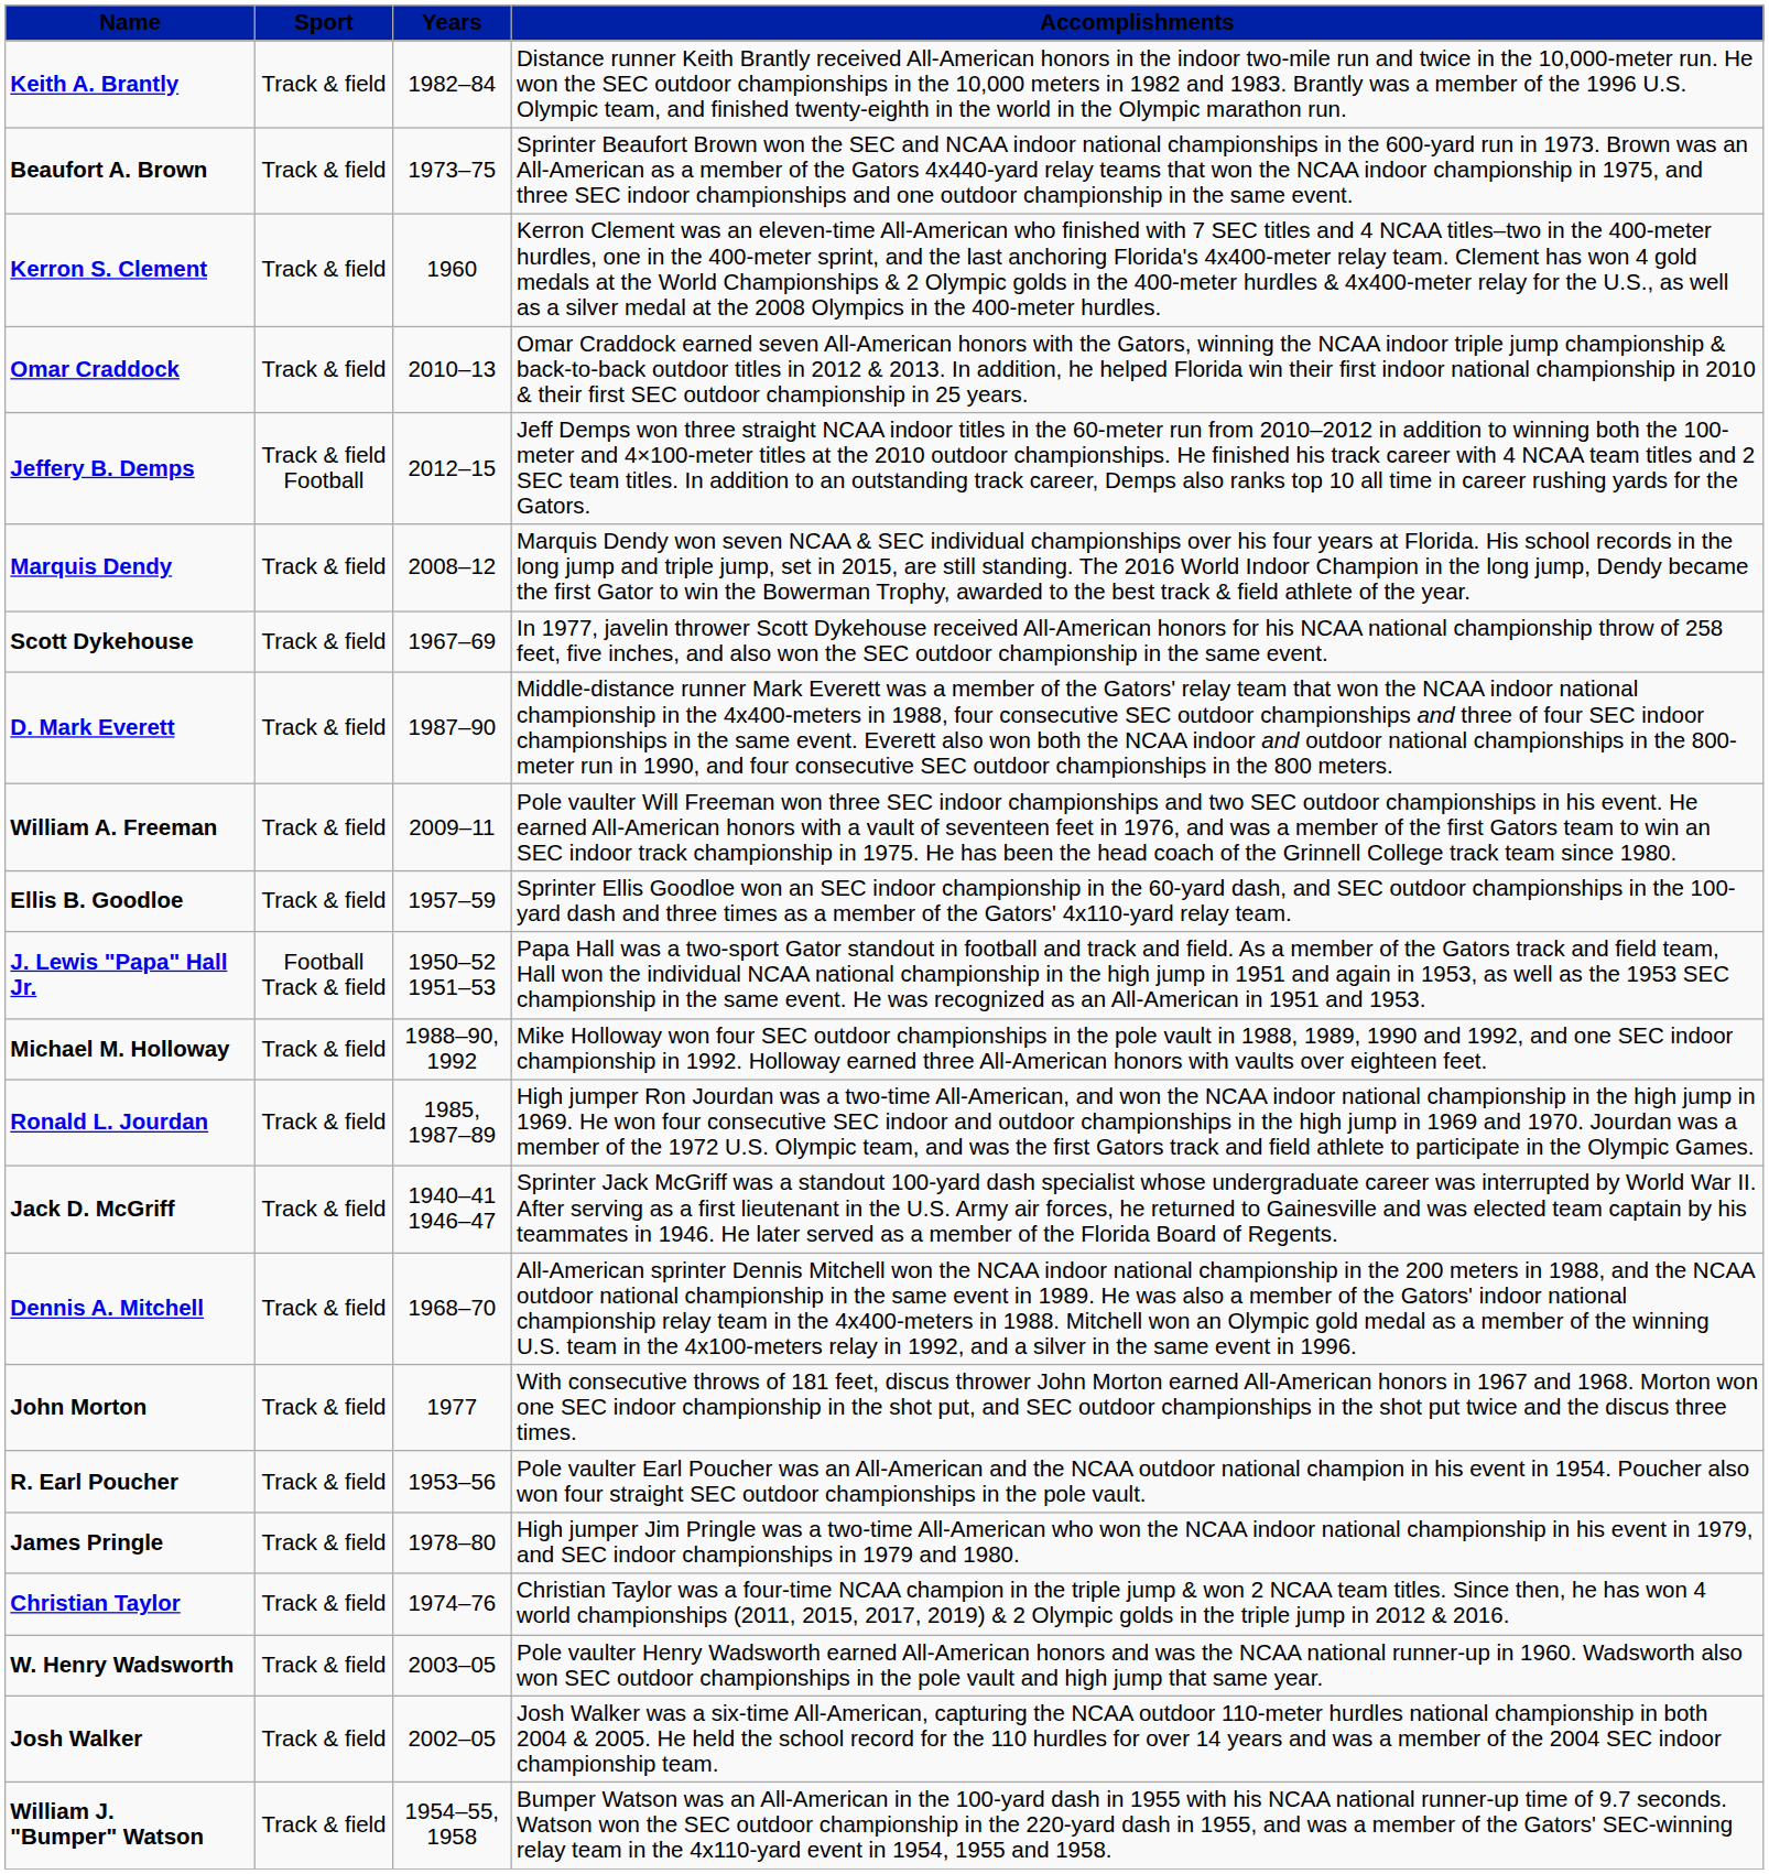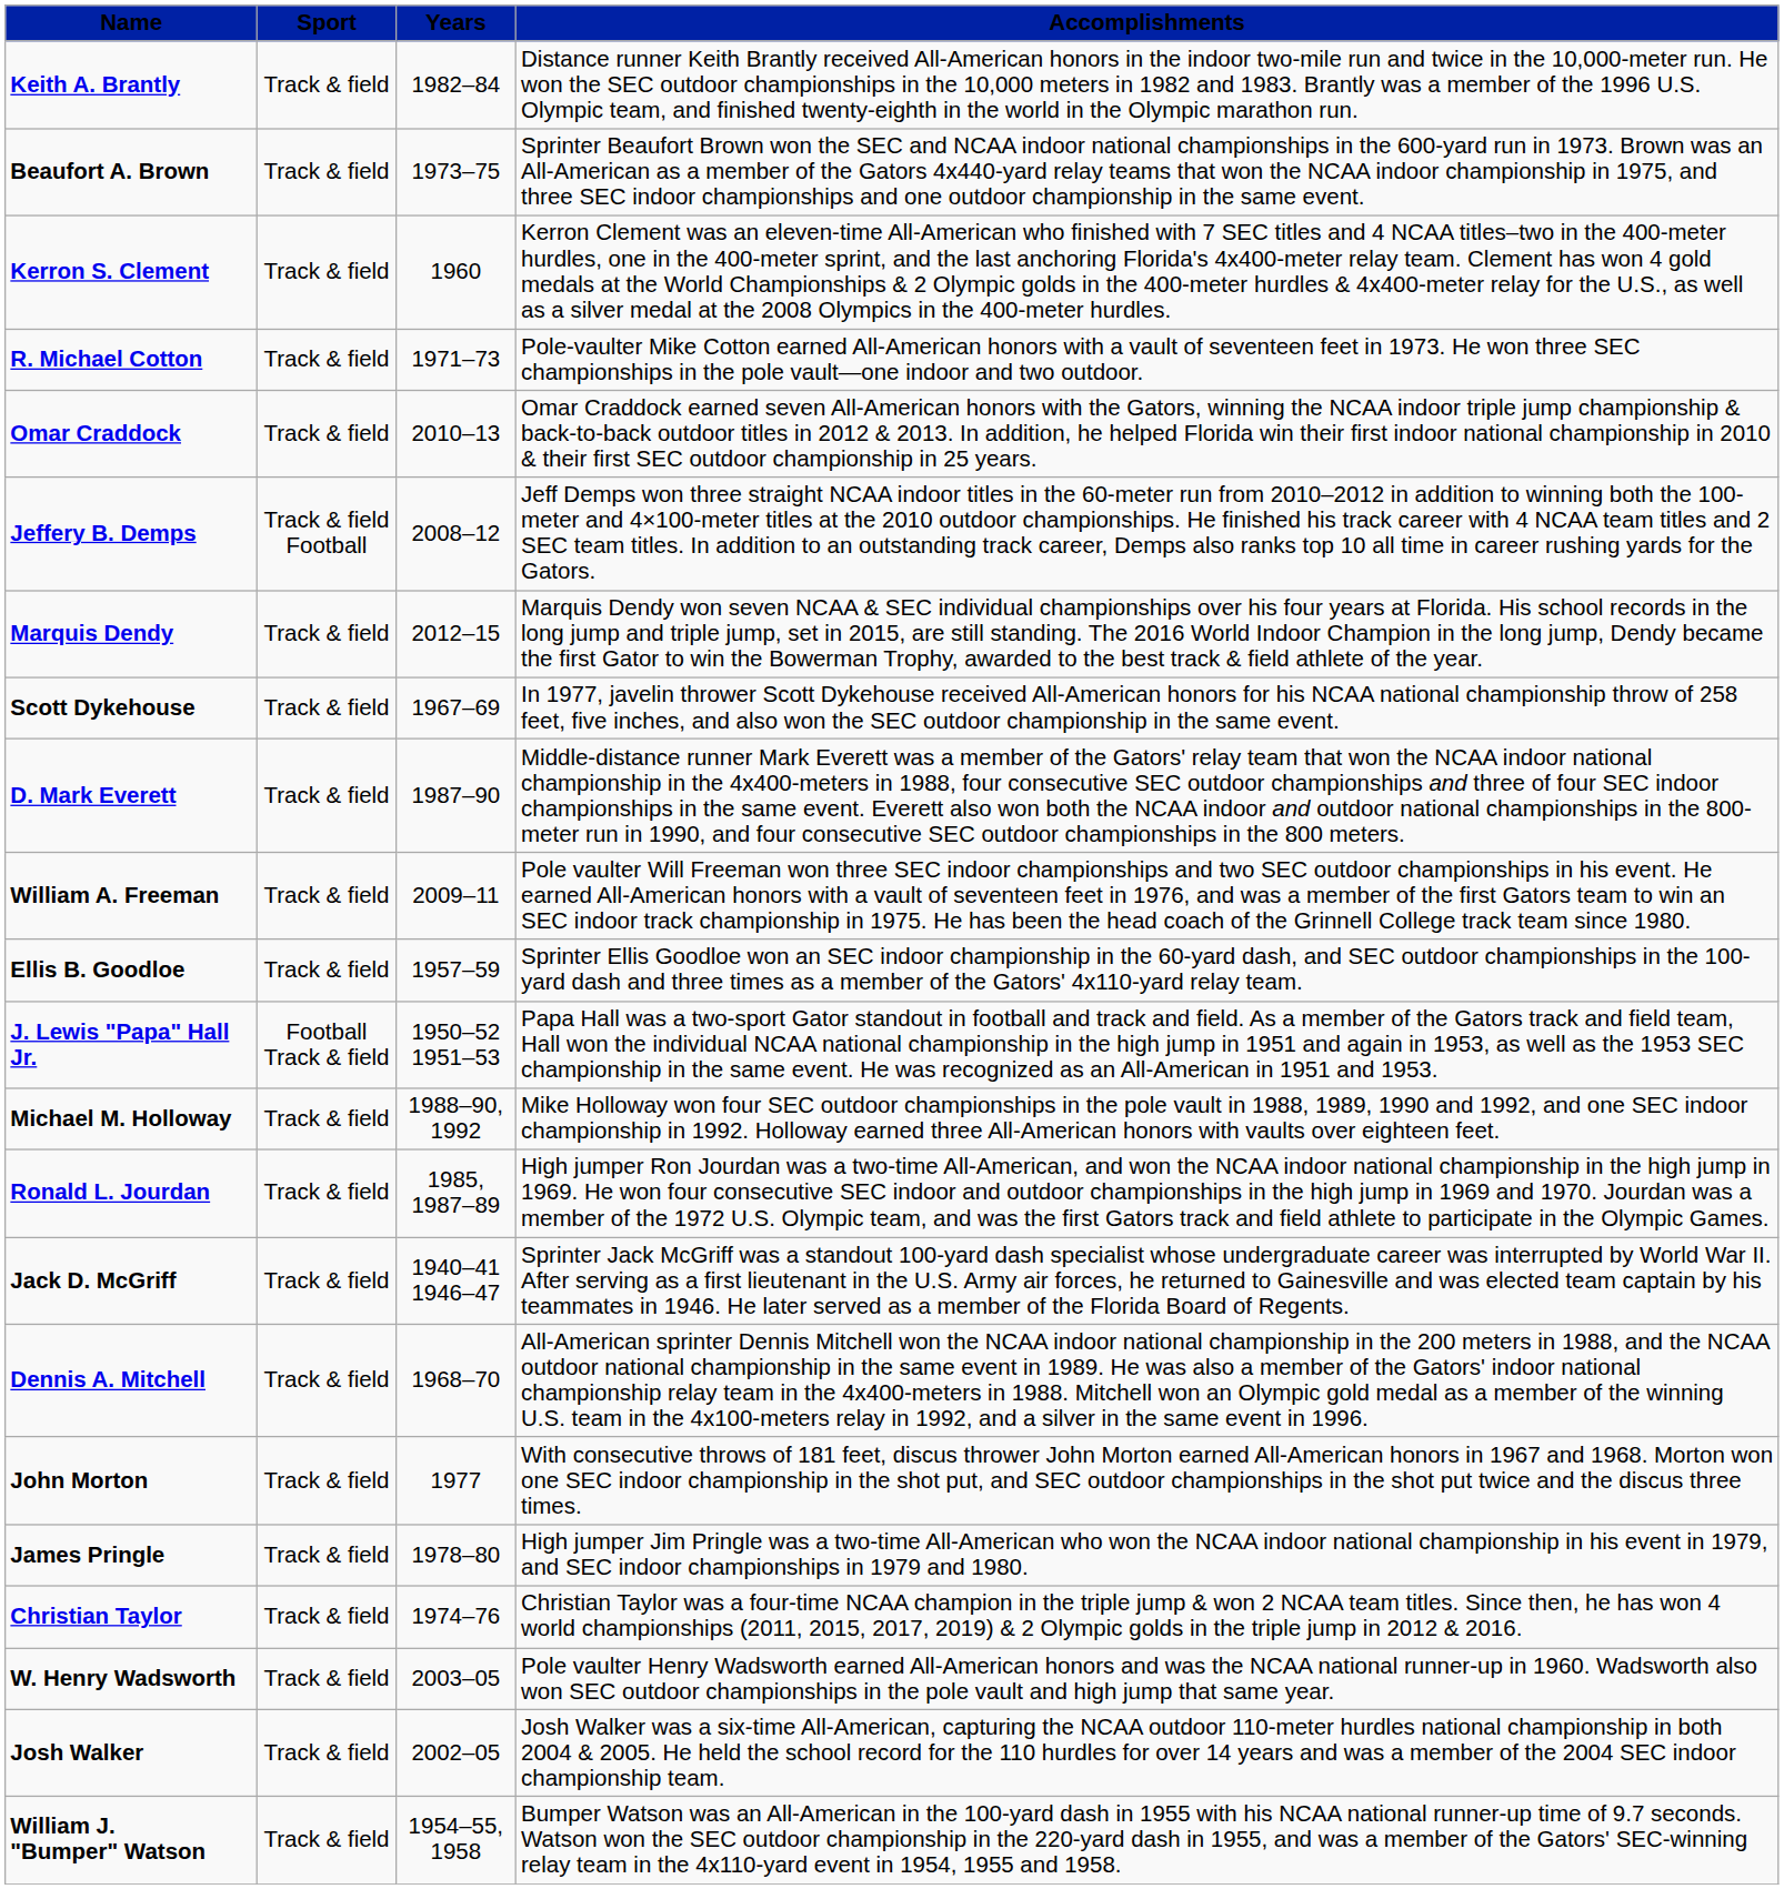+ row: R. Michael Cotton | Track & field | 1971–73 | Pole-vaulter Mike Cotton earned All-American honors with a vault of seventeen feet in 1973. He won three SEC championships in the pole vault—one indoor and two outdoor.
Jeffery B. Demps | Years: 2012–15 -> 2008–12
Marquis Dendy | Years: 2008–12 -> 2012–15
- row: R. Earl Poucher | Track & field | 1953–56 | Pole vaulter Earl Poucher was an All-American and the NCAA outdoor national champion in his event in 1954. Poucher also won four straight SEC outdoor championships in the pole vault.
